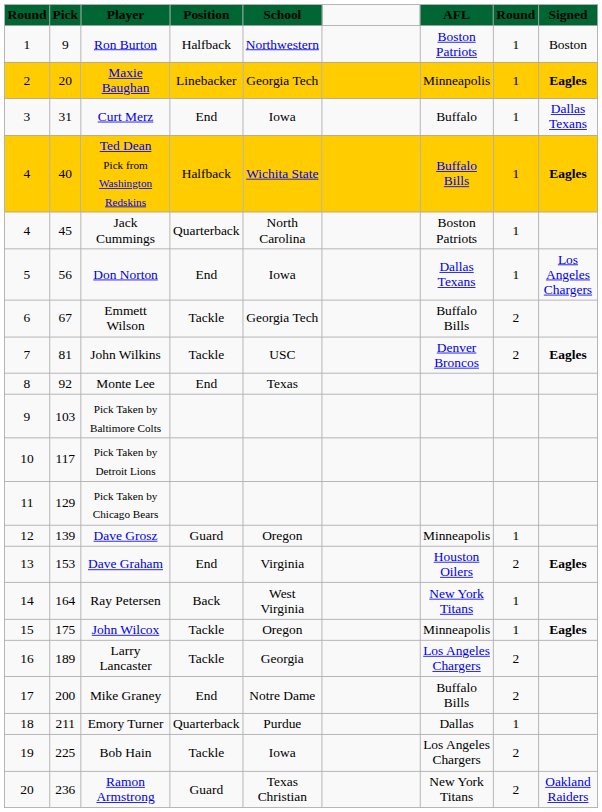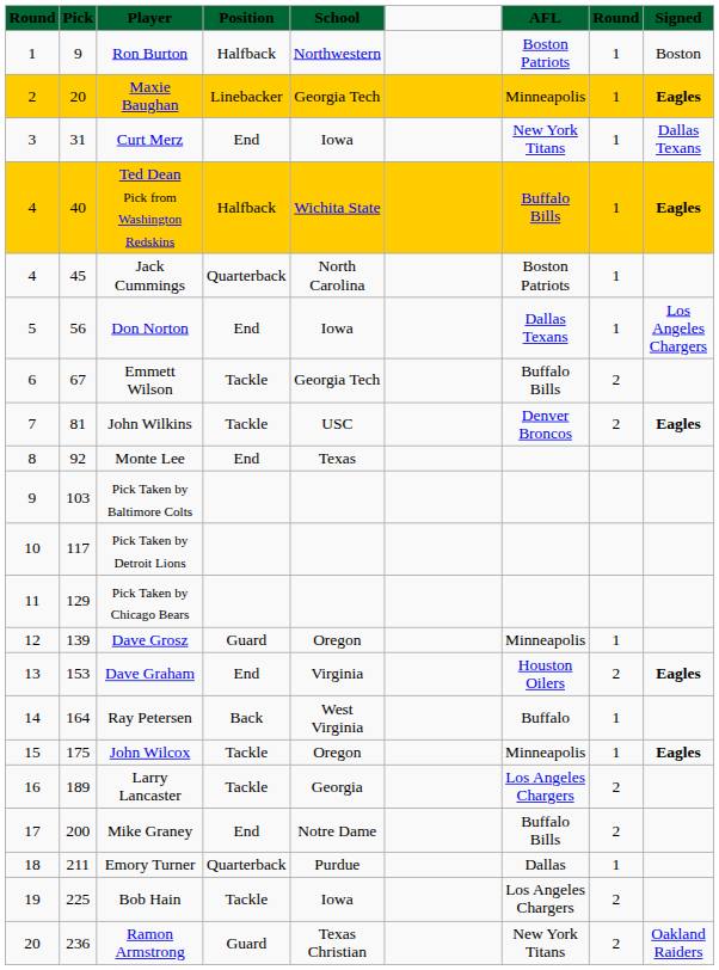Curt Merz | AFL: Buffalo -> New York Titans
Ray Petersen | AFL: New York Titans -> Buffalo
